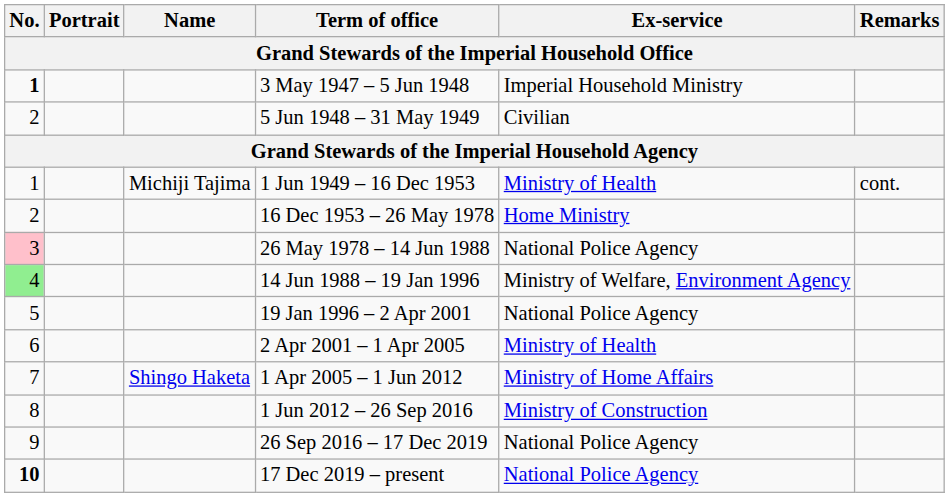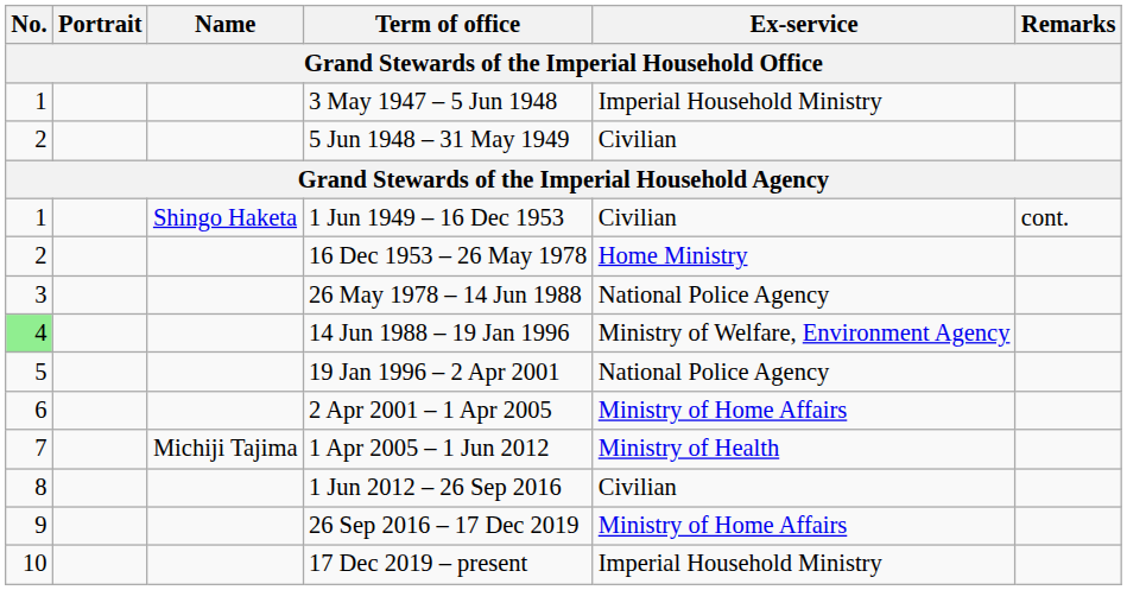3 May 1947 – 5 Jun 1948 | No.: bold -> normal
1 Jun 1949 – 16 Dec 1953 | Name: Michiji Tajima -> Shingo Haketa
1 Jun 1949 – 16 Dec 1953 | Ex-service: Ministry of Health -> Civilian
26 May 1978 – 14 Jun 1988 | No.: pink background -> no background
2 Apr 2001 – 1 Apr 2005 | Ex-service: Ministry of Health -> Ministry of Home Affairs
1 Apr 2005 – 1 Jun 2012 | Name: Shingo Haketa -> Michiji Tajima
1 Apr 2005 – 1 Jun 2012 | Ex-service: Ministry of Home Affairs -> Ministry of Health
1 Jun 2012 – 26 Sep 2016 | Ex-service: Ministry of Construction -> Civilian
26 Sep 2016 – 17 Dec 2019 | Ex-service: National Police Agency -> Ministry of Home Affairs
17 Dec 2019 – present | No.: bold -> normal
17 Dec 2019 – present | Ex-service: National Police Agency -> Imperial Household Ministry
